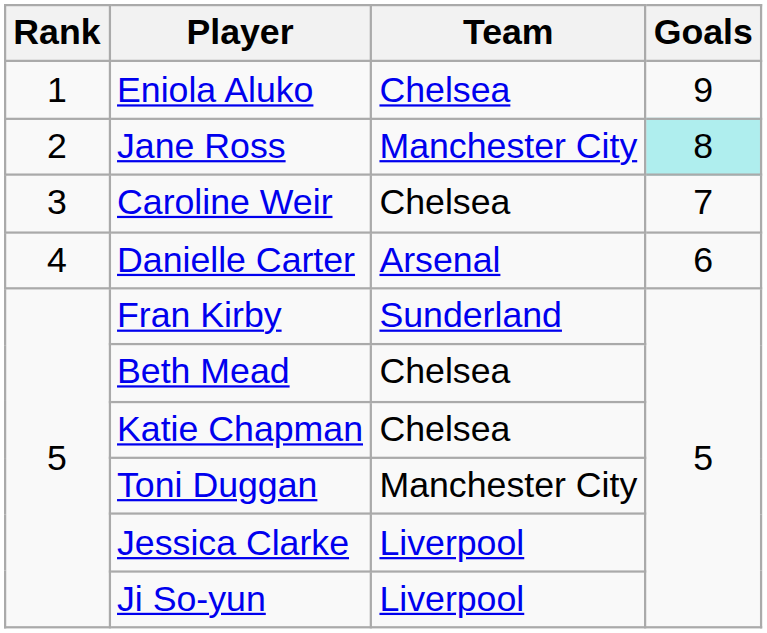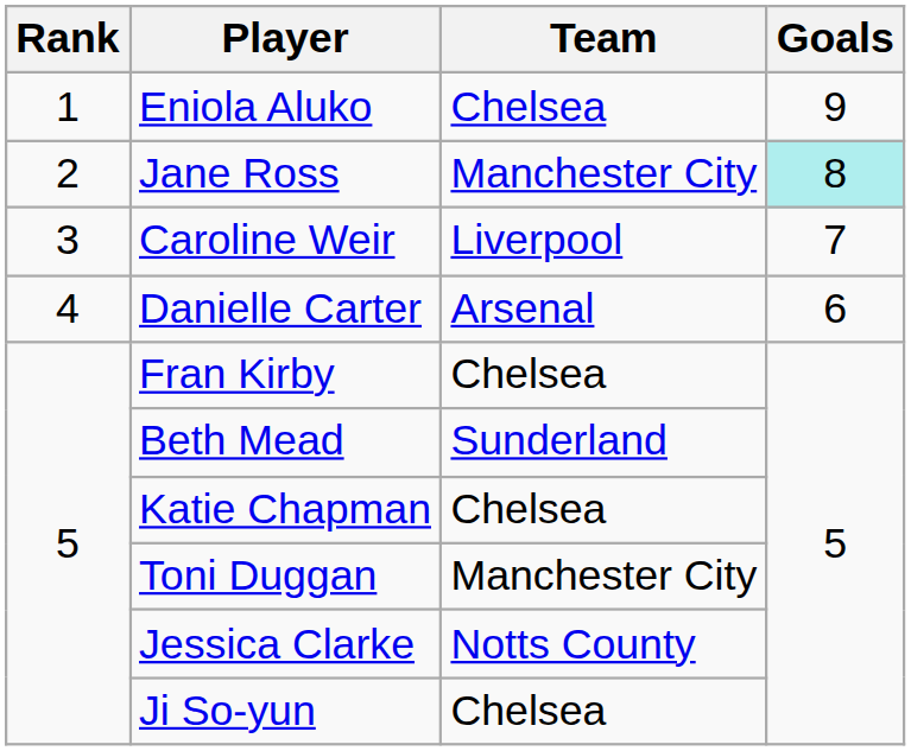Caroline Weir | Team: Chelsea -> Liverpool
Fran Kirby | Team: Sunderland -> Chelsea
Beth Mead | Team: Chelsea -> Sunderland
Jessica Clarke | Team: Liverpool -> Notts County
Ji So-yun | Team: Liverpool -> Chelsea
